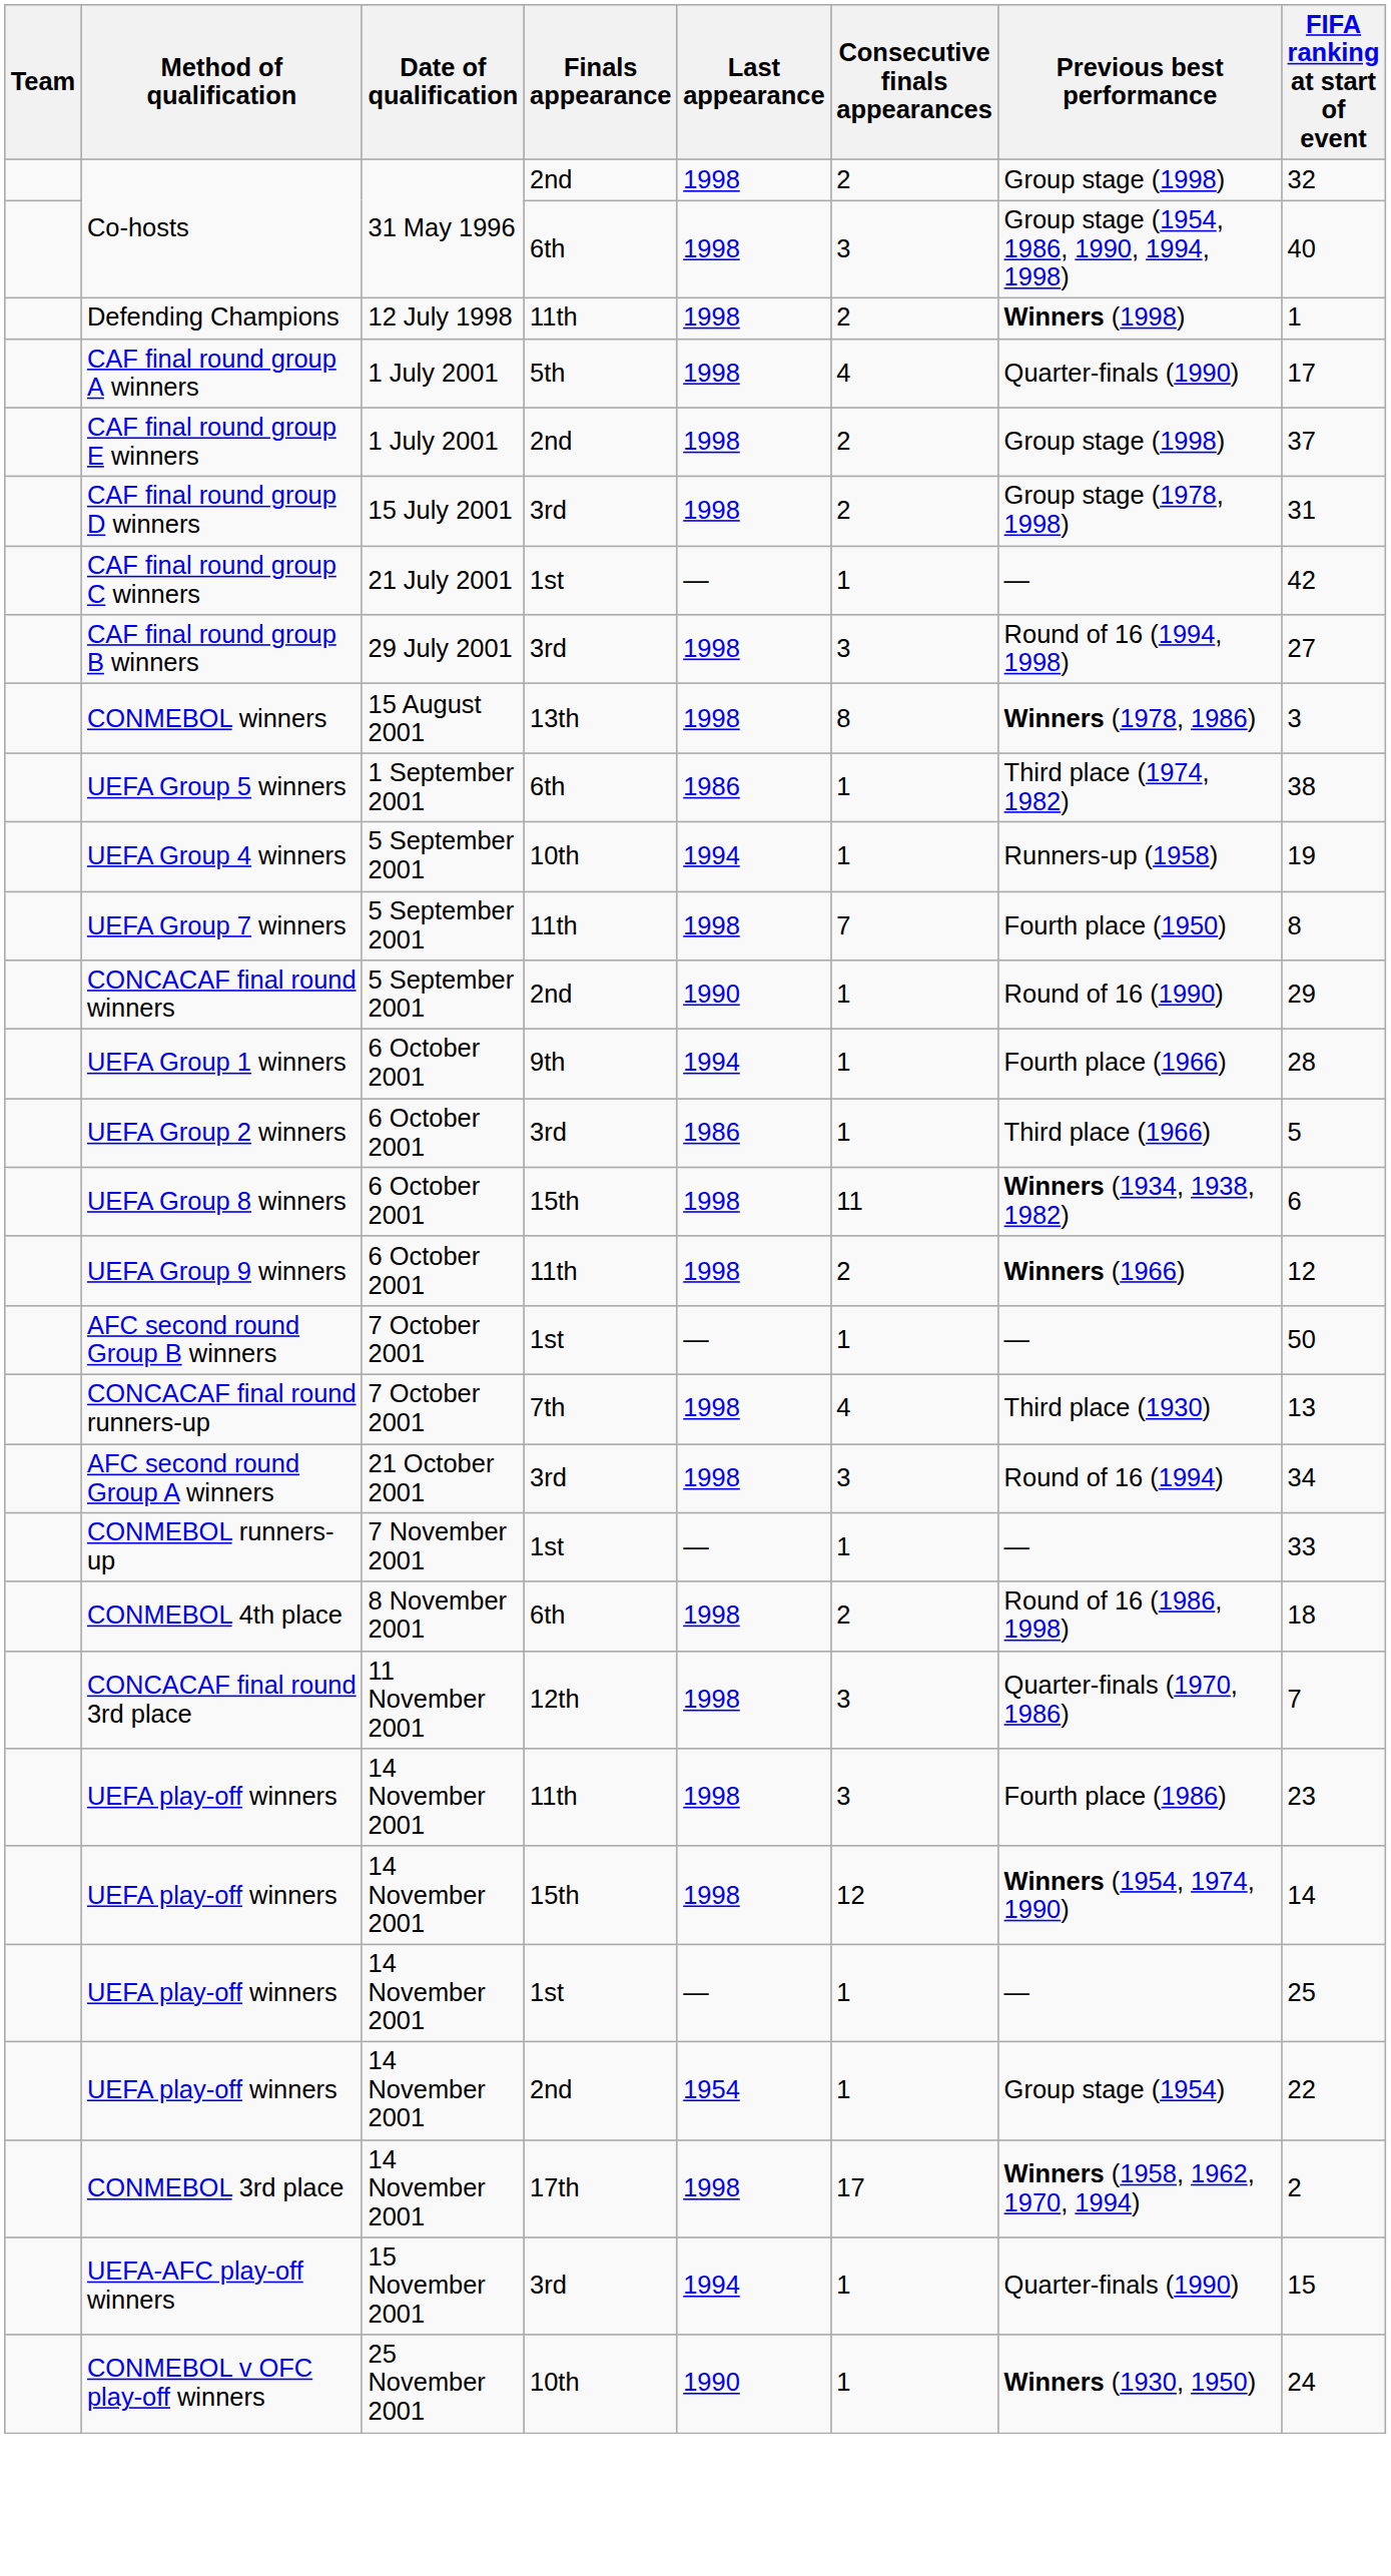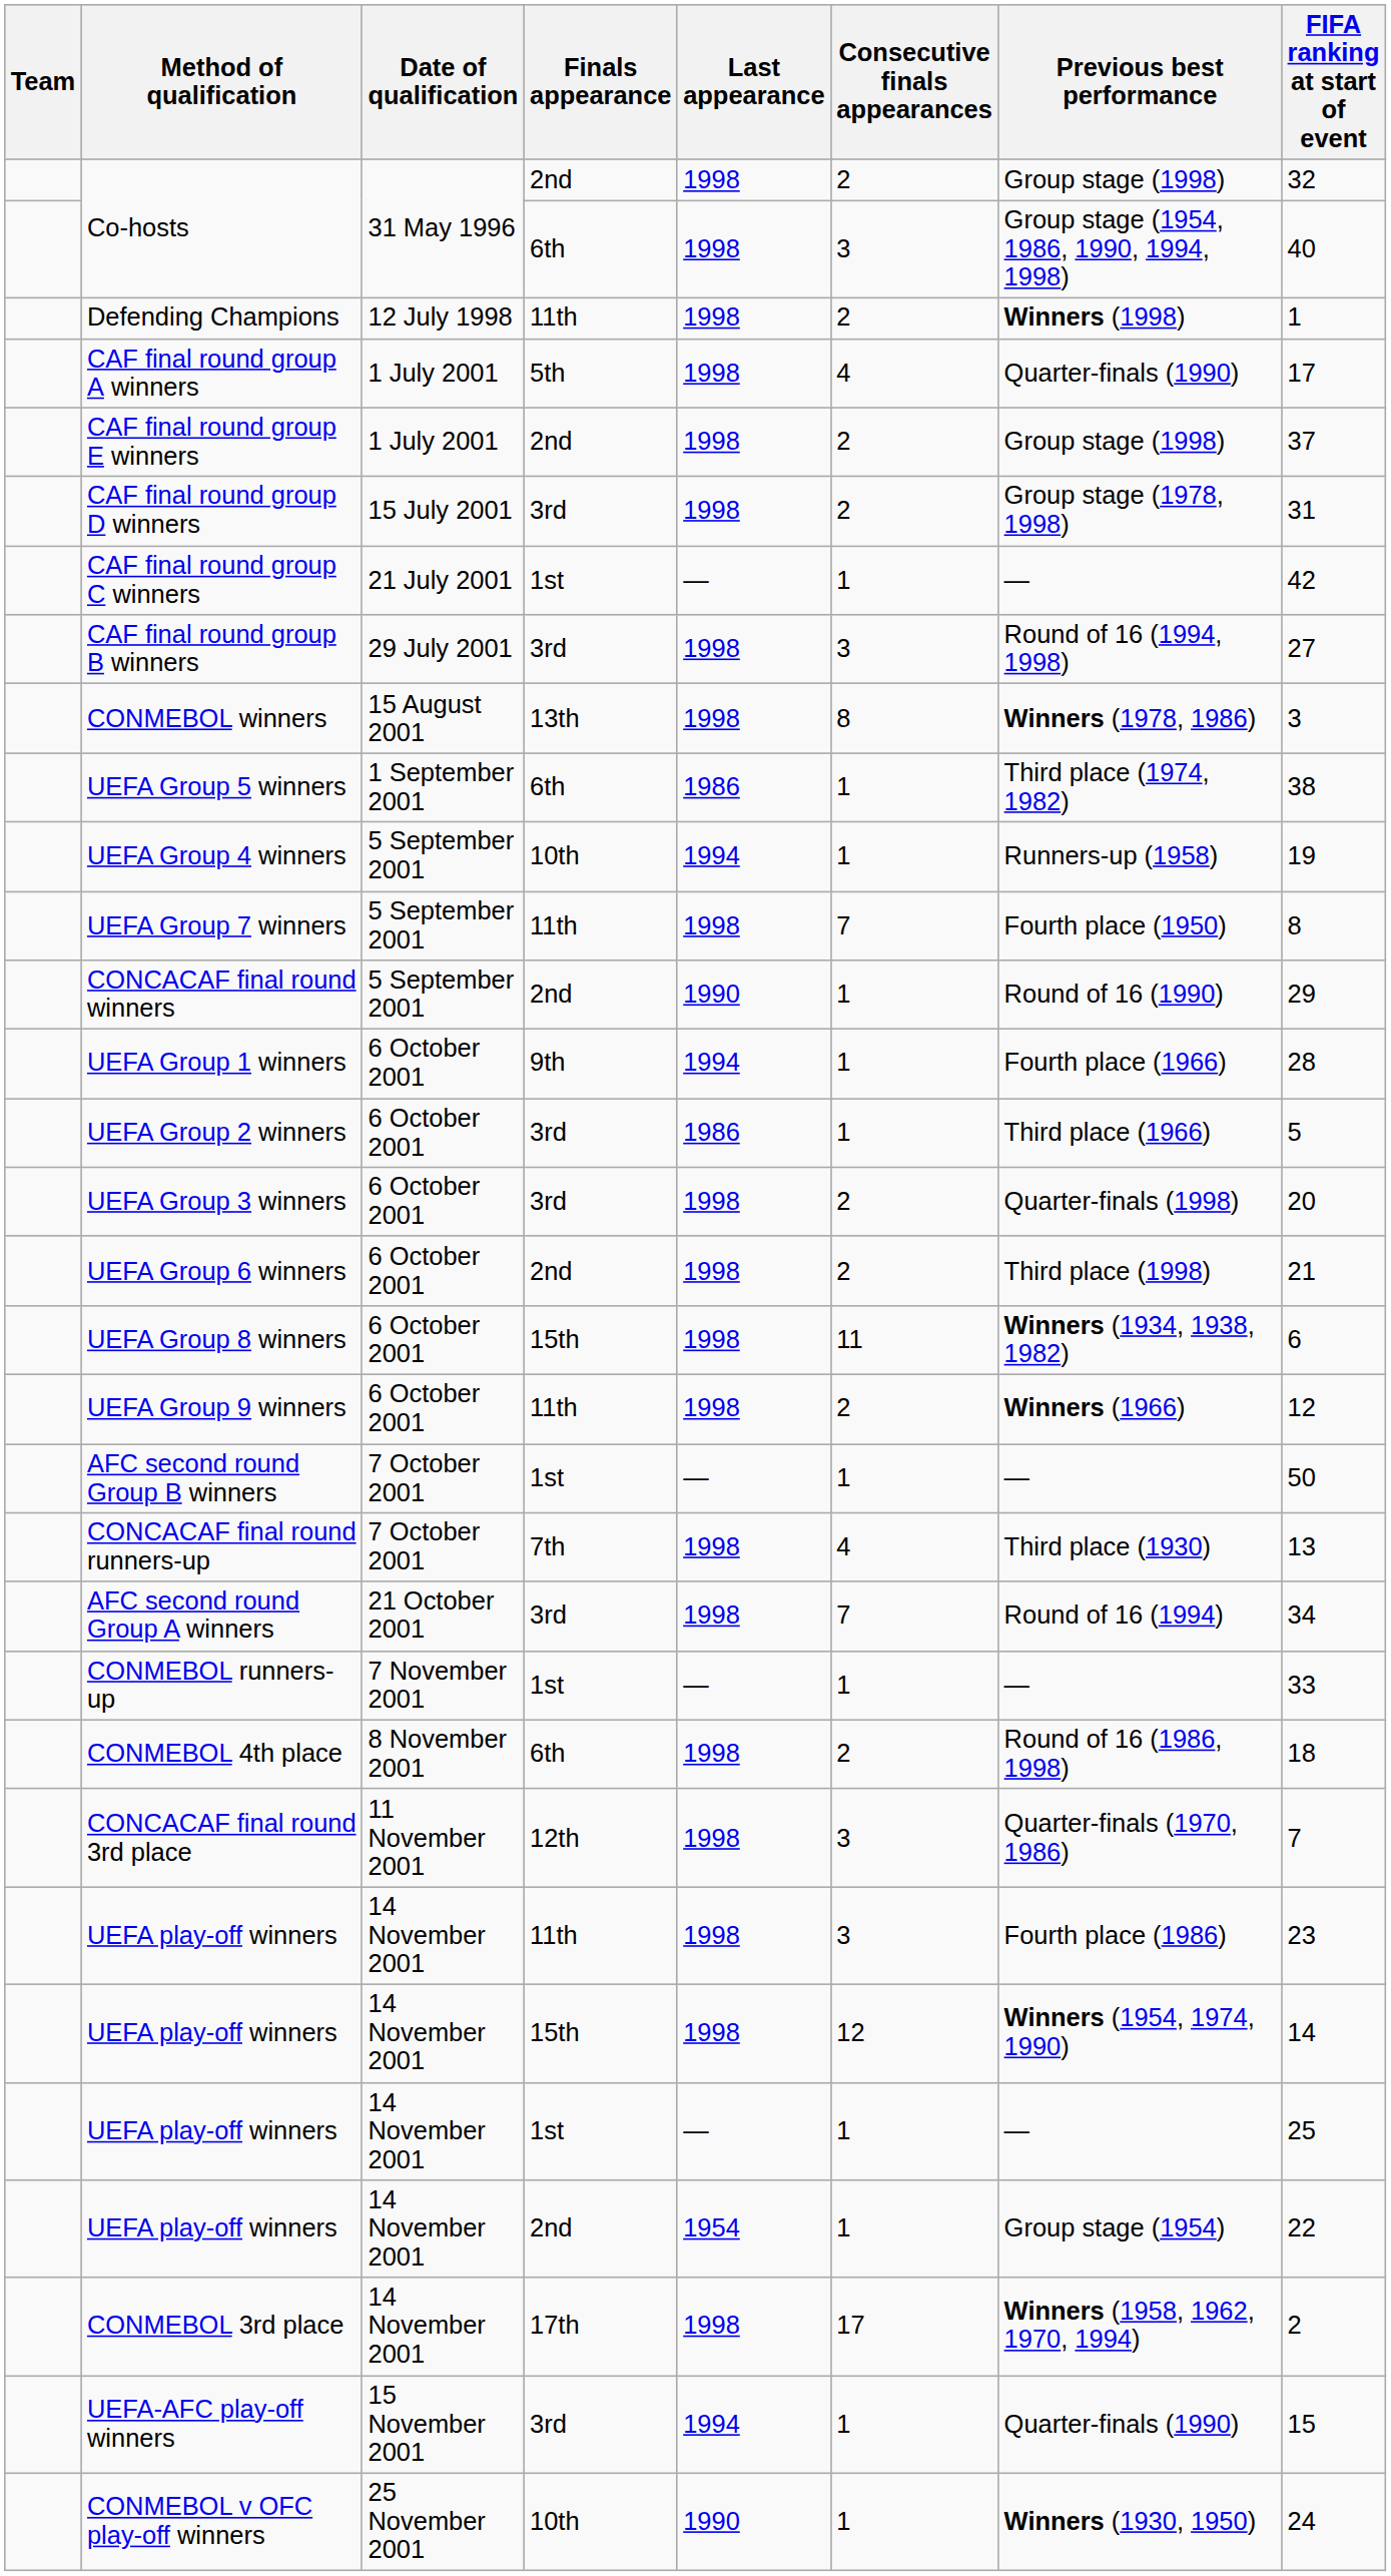+ row: UEFA Group 3 winners | 6 October 2001 | 3rd | 1998 | 2 | Quarter-finals (1998) | 20
+ row: UEFA Group 6 winners | 6 October 2001 | 2nd | 1998 | 2 | Third place (1998) | 21
AFC second round Group A winners | Consecutive finals appearances: 3 -> 7
